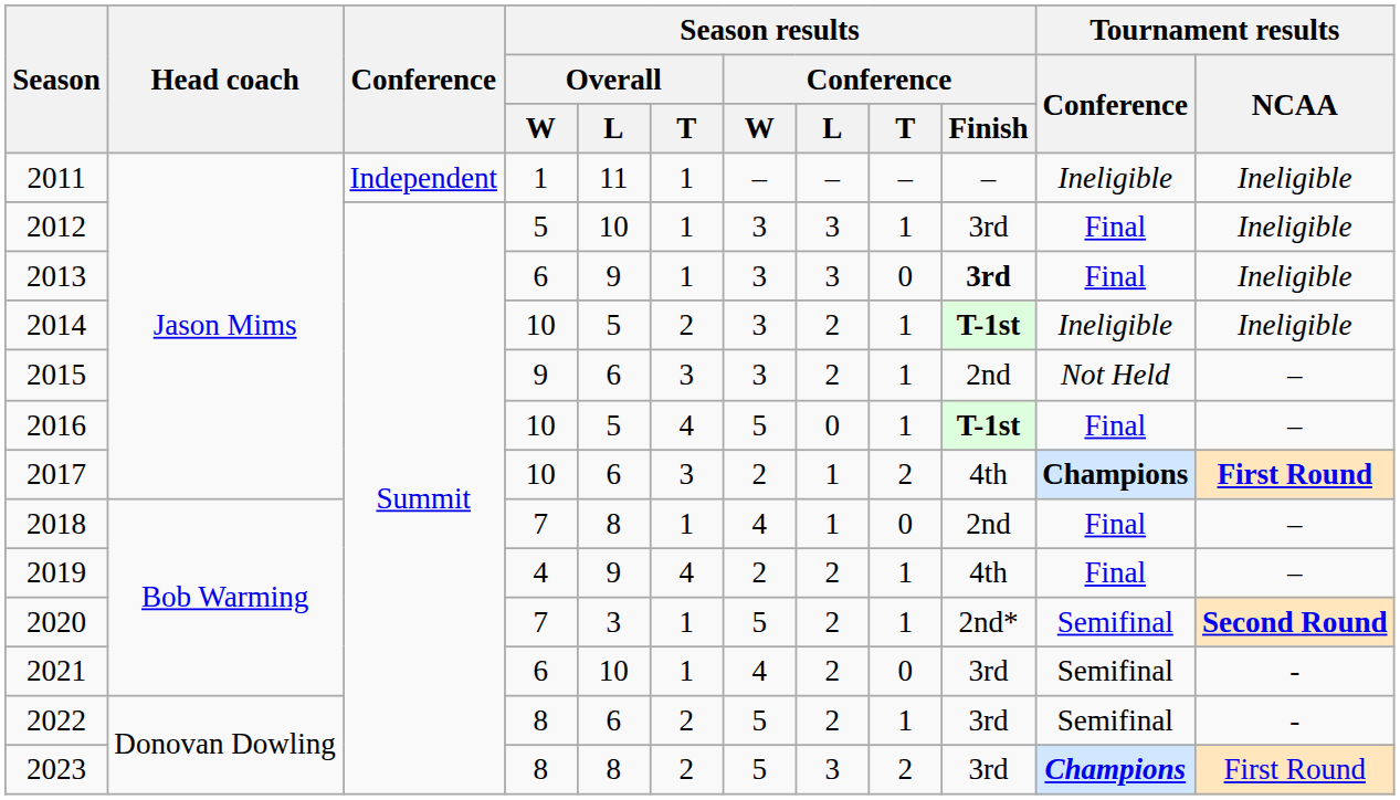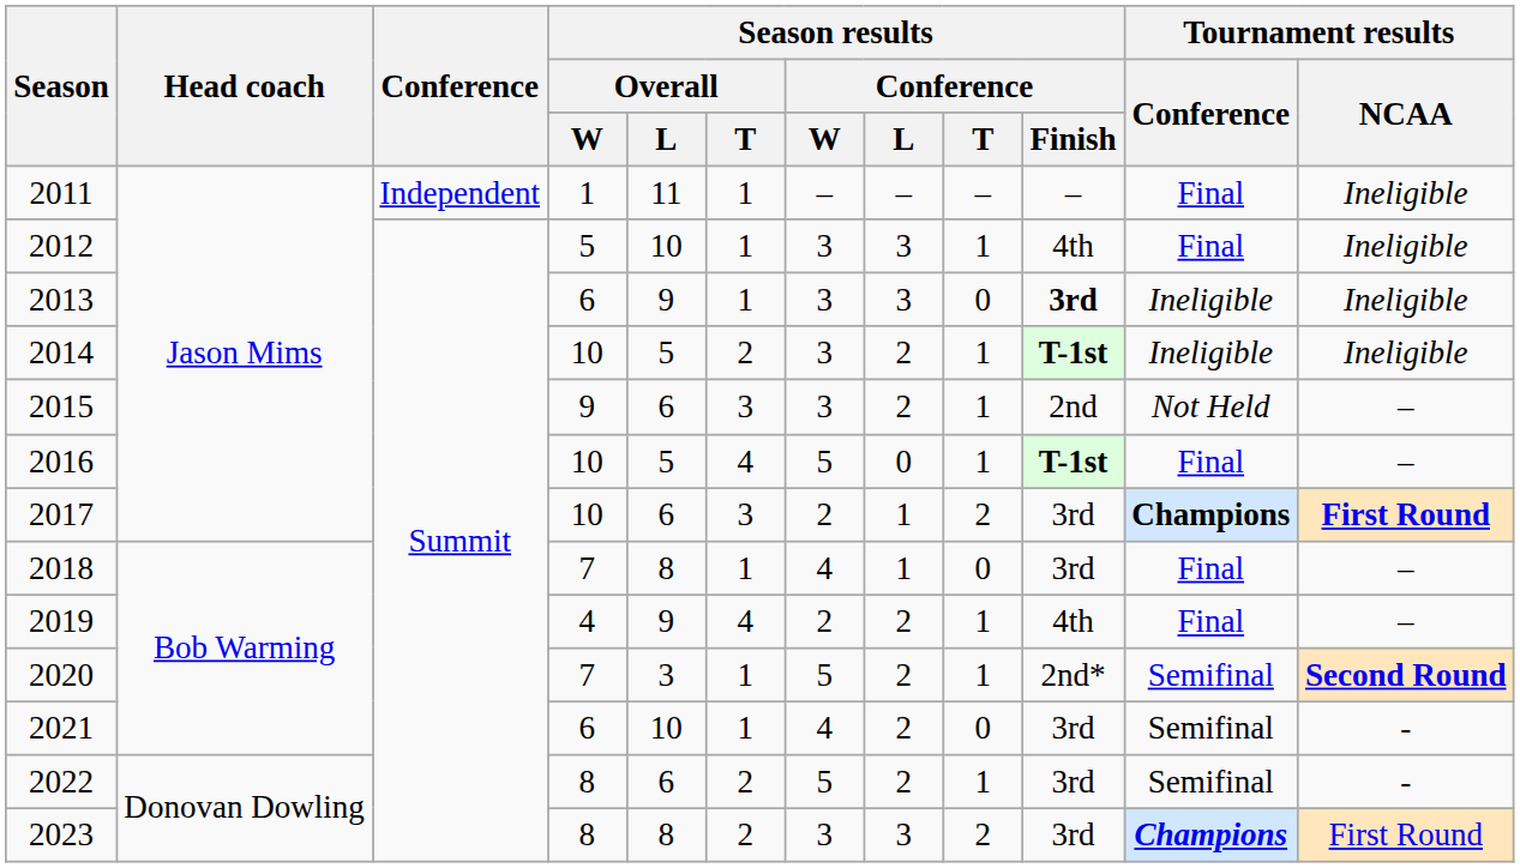2011 | Tournament results / Conference: Ineligible -> Final
2012 | Season results / Conference / Finish: 3rd -> 4th
2013 | Tournament results / Conference: Final -> Ineligible
2017 | Season results / Conference / Finish: 4th -> 3rd
2018 | Season results / Conference / Finish: 2nd -> 3rd
2023 | Season results / Conference / W: 5 -> 3
